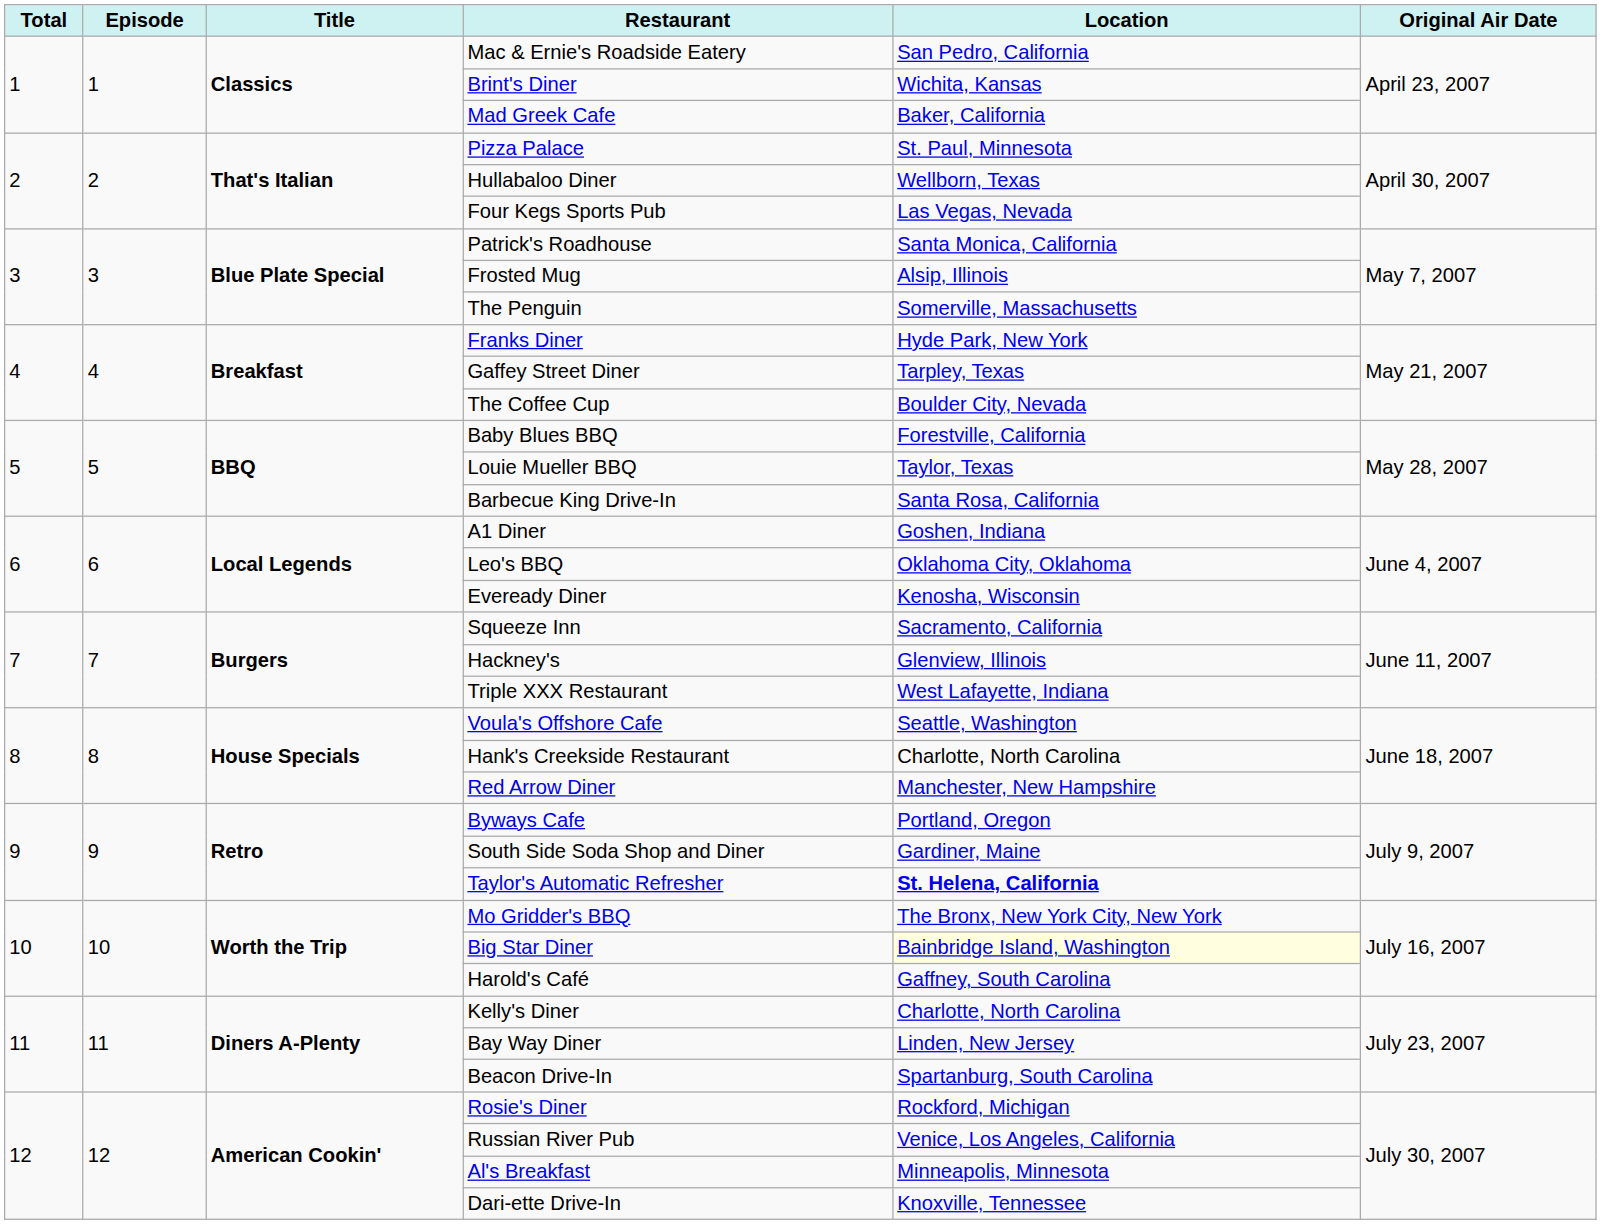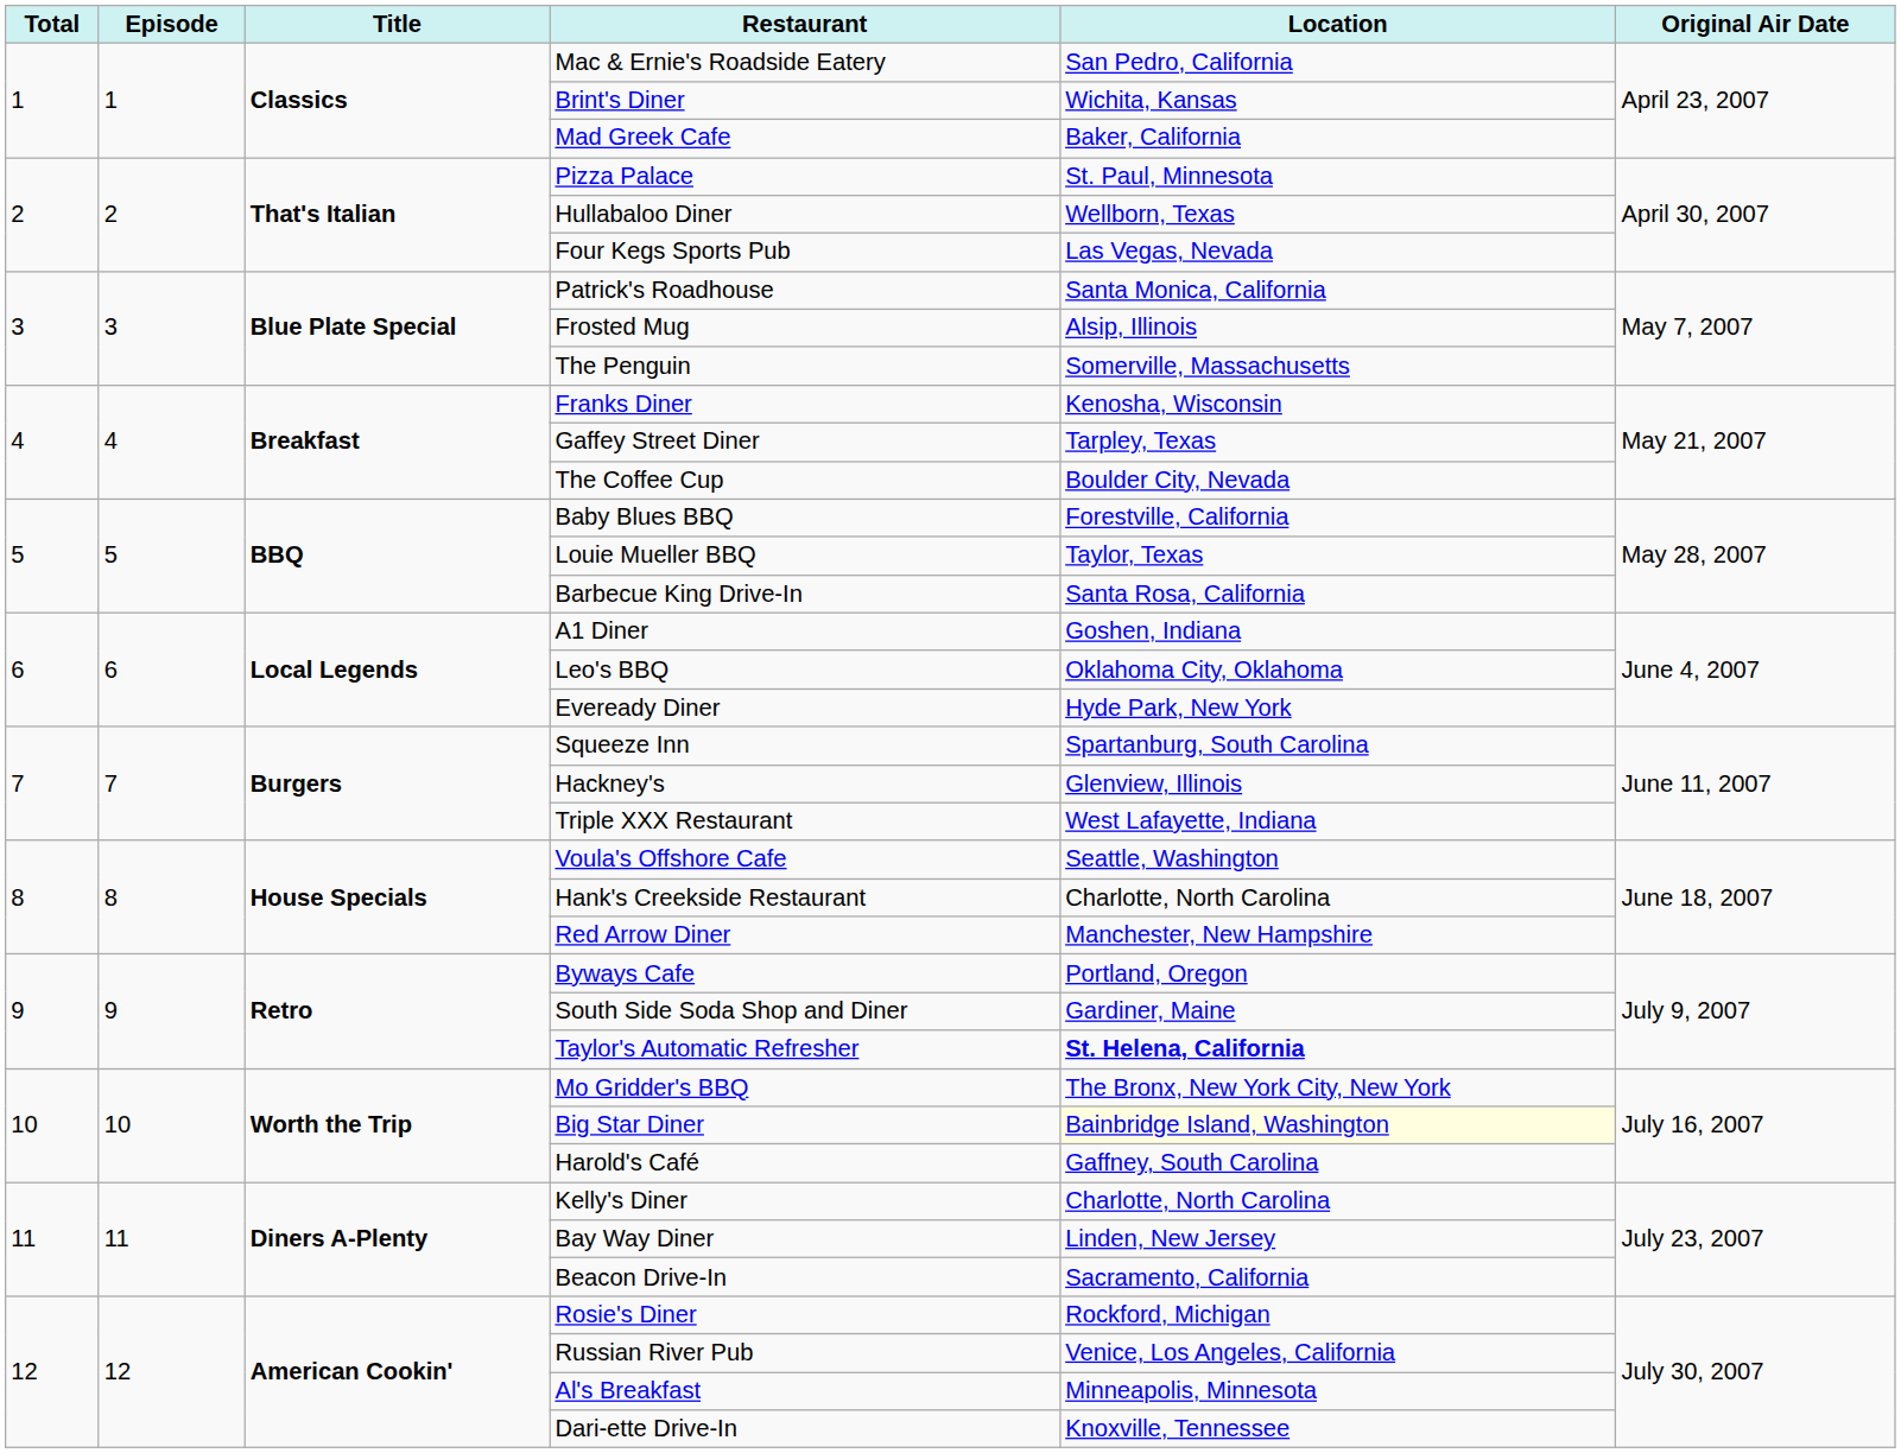Franks Diner | Location: Hyde Park, New York -> Kenosha, Wisconsin
Eveready Diner | Location: Kenosha, Wisconsin -> Hyde Park, New York
Squeeze Inn | Location: Sacramento, California -> Spartanburg, South Carolina
Beacon Drive-In | Location: Spartanburg, South Carolina -> Sacramento, California
